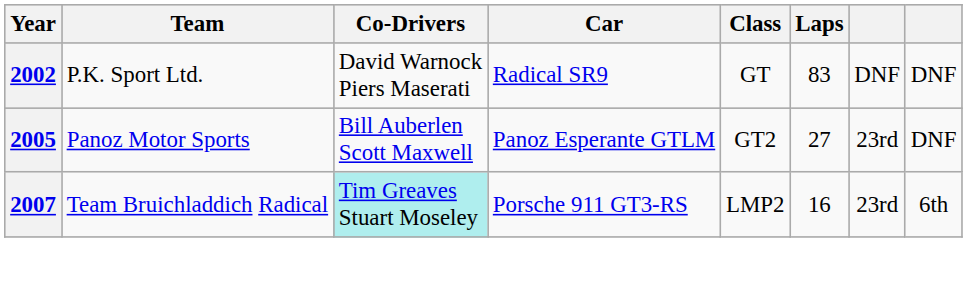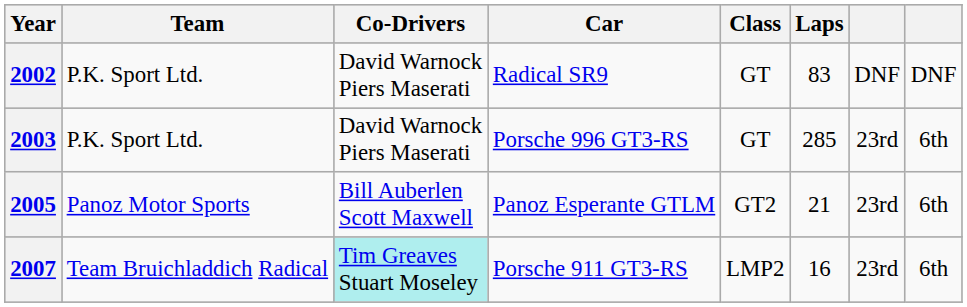+ row: 2003 | P.K. Sport Ltd. | David Warnock Piers Maserati | Porsche 996 GT3-RS | GT | 285 | 23rd | 6th
2005 | Laps: 27 -> 21
2005 | column 8: DNF -> 6th
